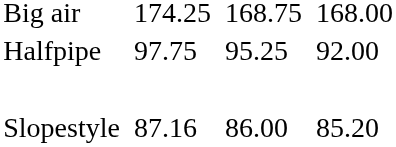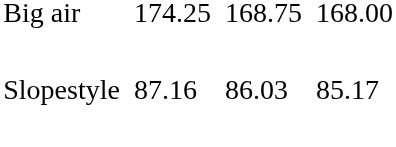- row: Halfpipe | 97.75 | 95.25 | 92.00
Slopestyle | column 5: 86.00 -> 86.03
Slopestyle | column 7: 85.20 -> 85.17
